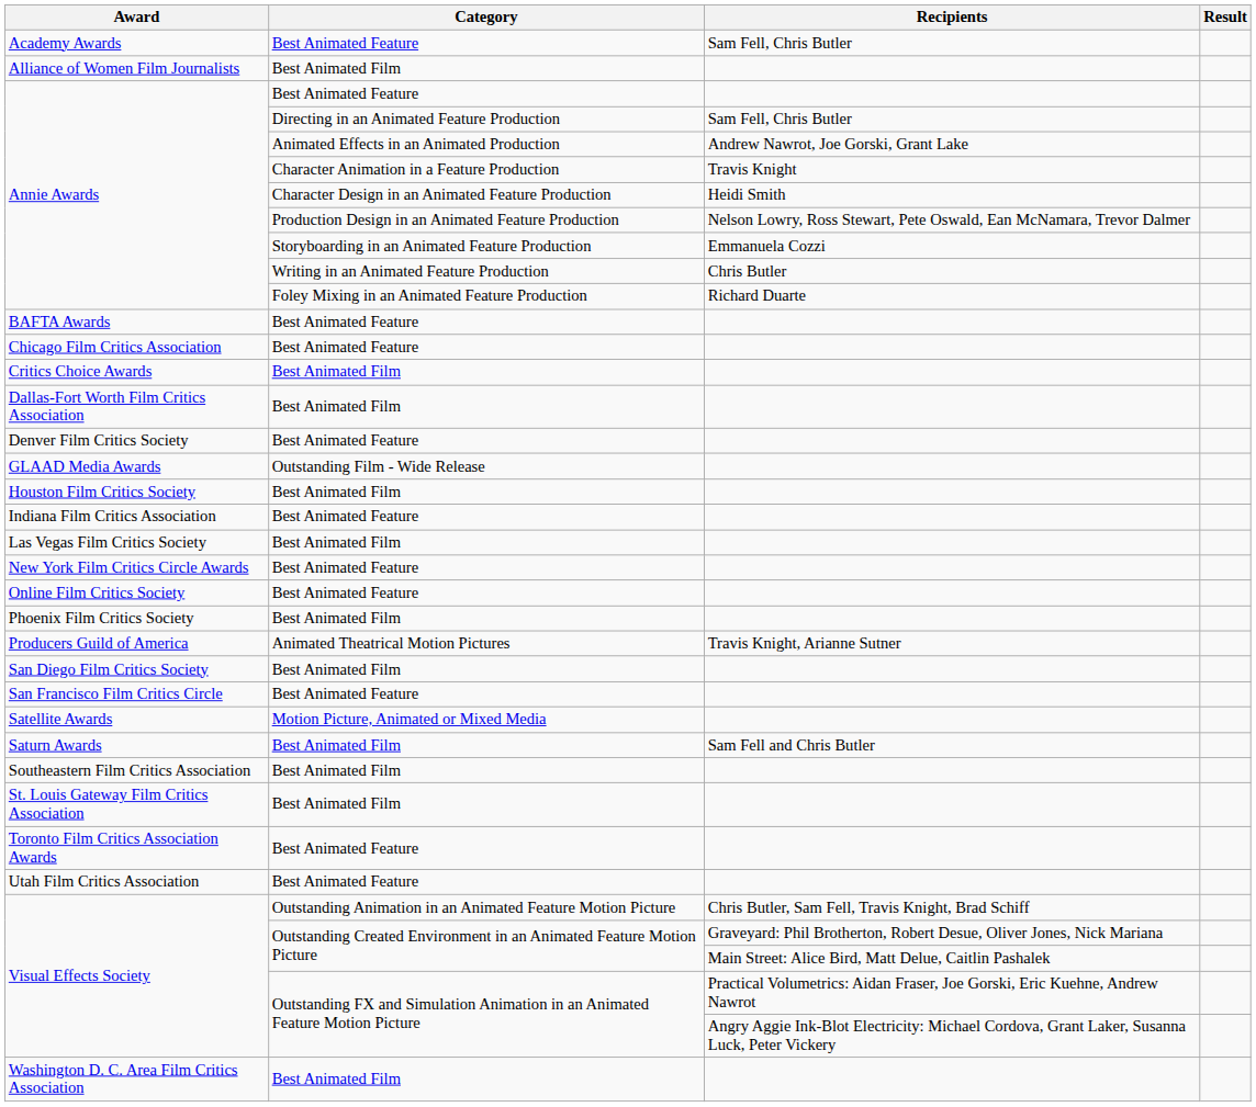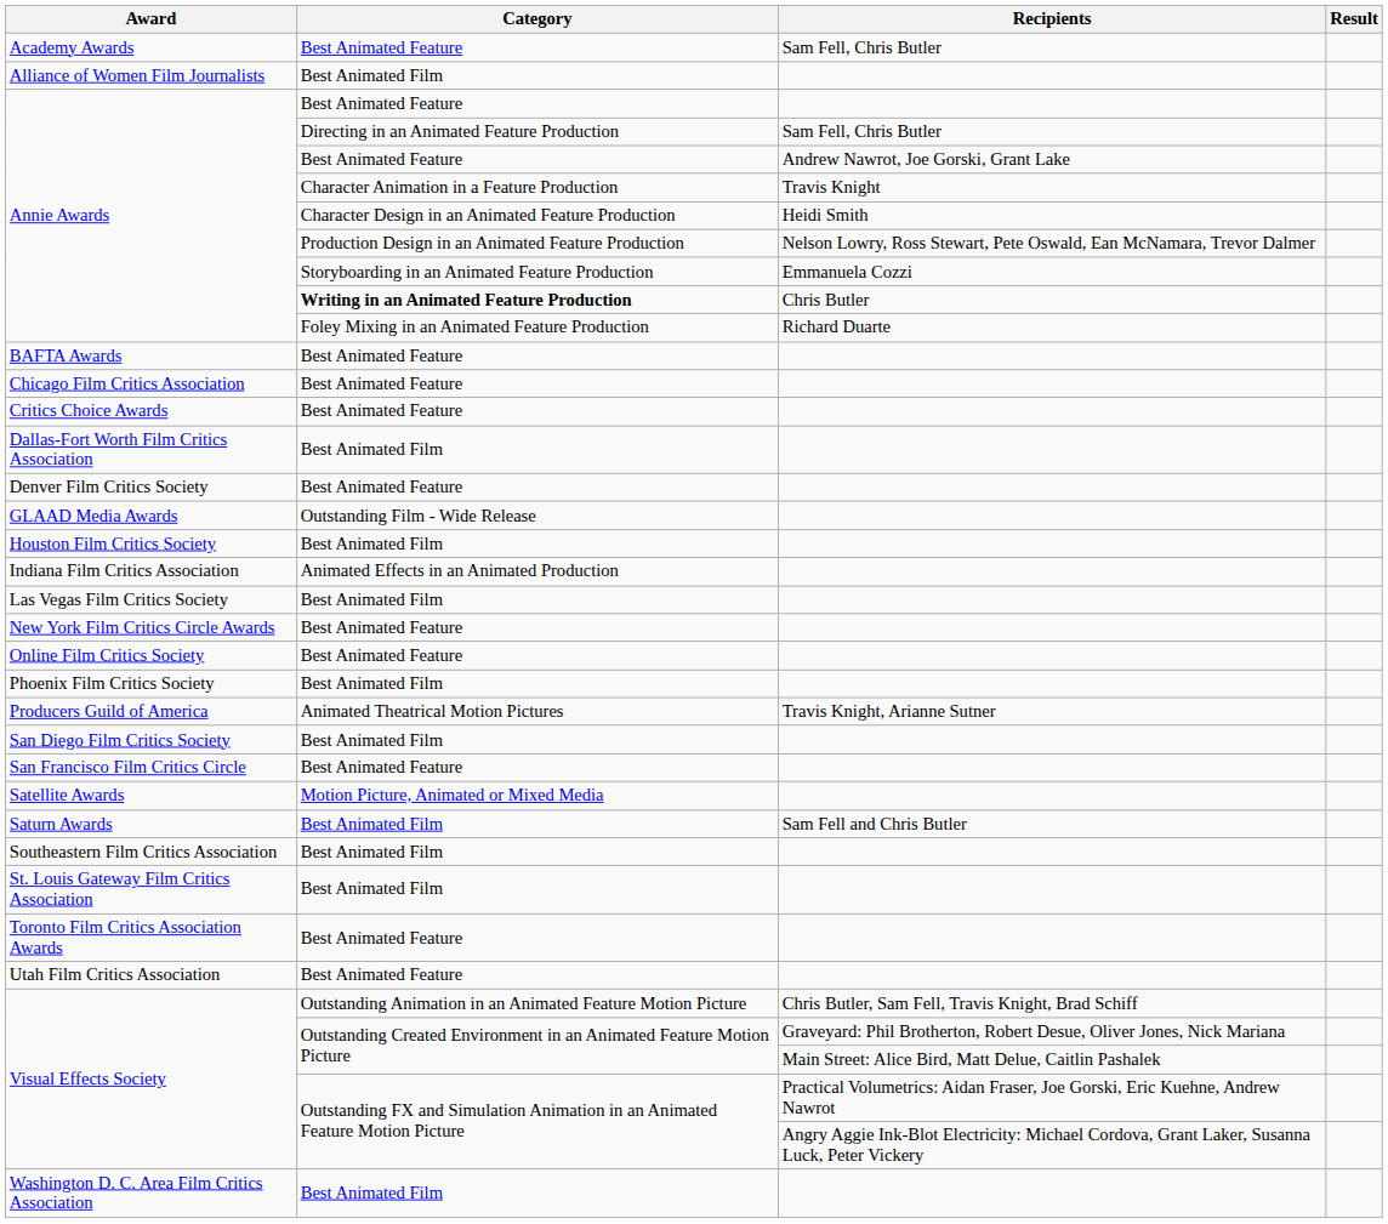Annie Awards / Andrew Nawrot, Joe Gorski, Grant Lake | Category: Animated Effects in an Animated Production -> Best Animated Feature
Annie Awards / Chris Butler | Category: normal -> bold
Critics Choice Awards | Category: Best Animated Film -> Best Animated Feature
Indiana Film Critics Association | Category: Best Animated Feature -> Animated Effects in an Animated Production
